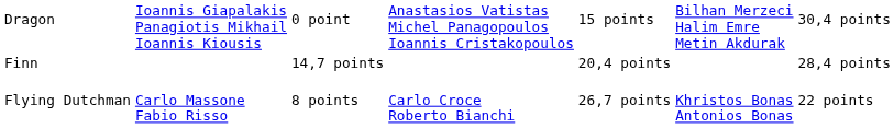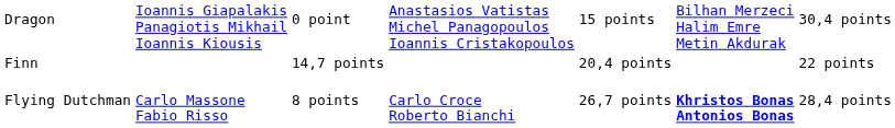Finn | column 7: 28,4 points -> 22 points
Flying Dutchman | column 6: normal -> bold
Flying Dutchman | column 7: 22 points -> 28,4 points
